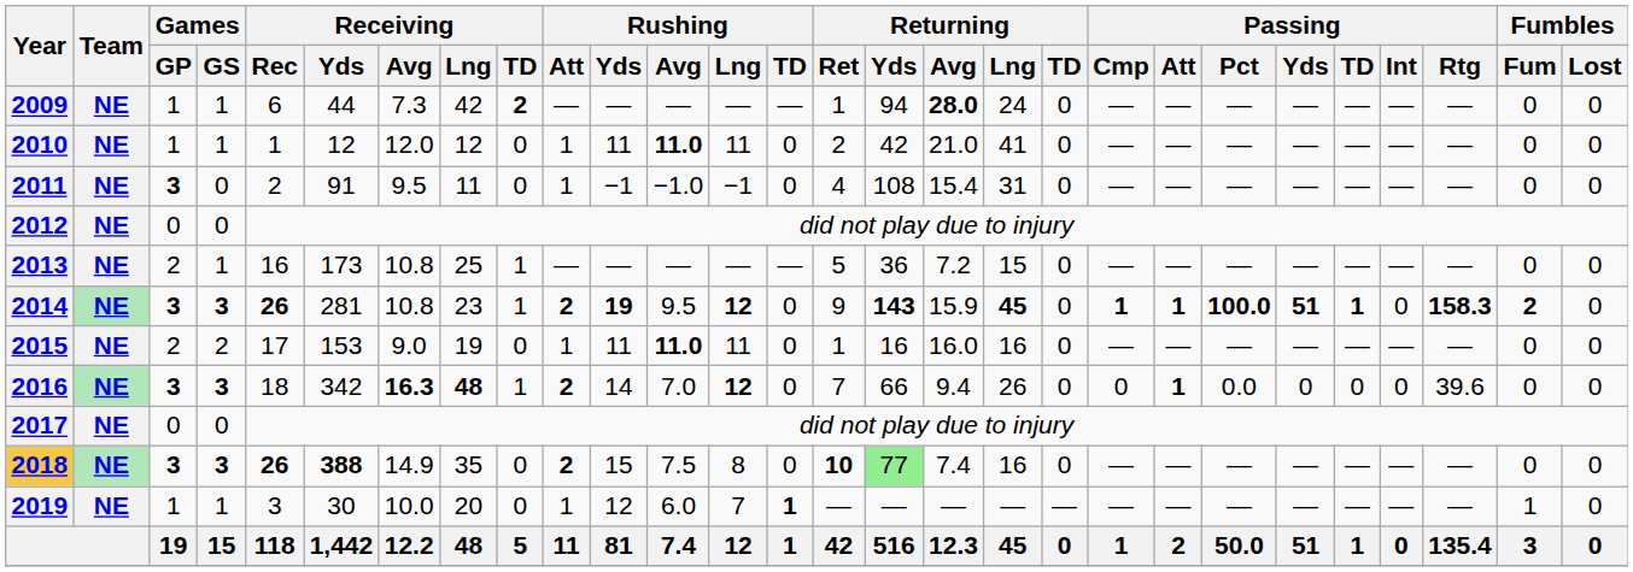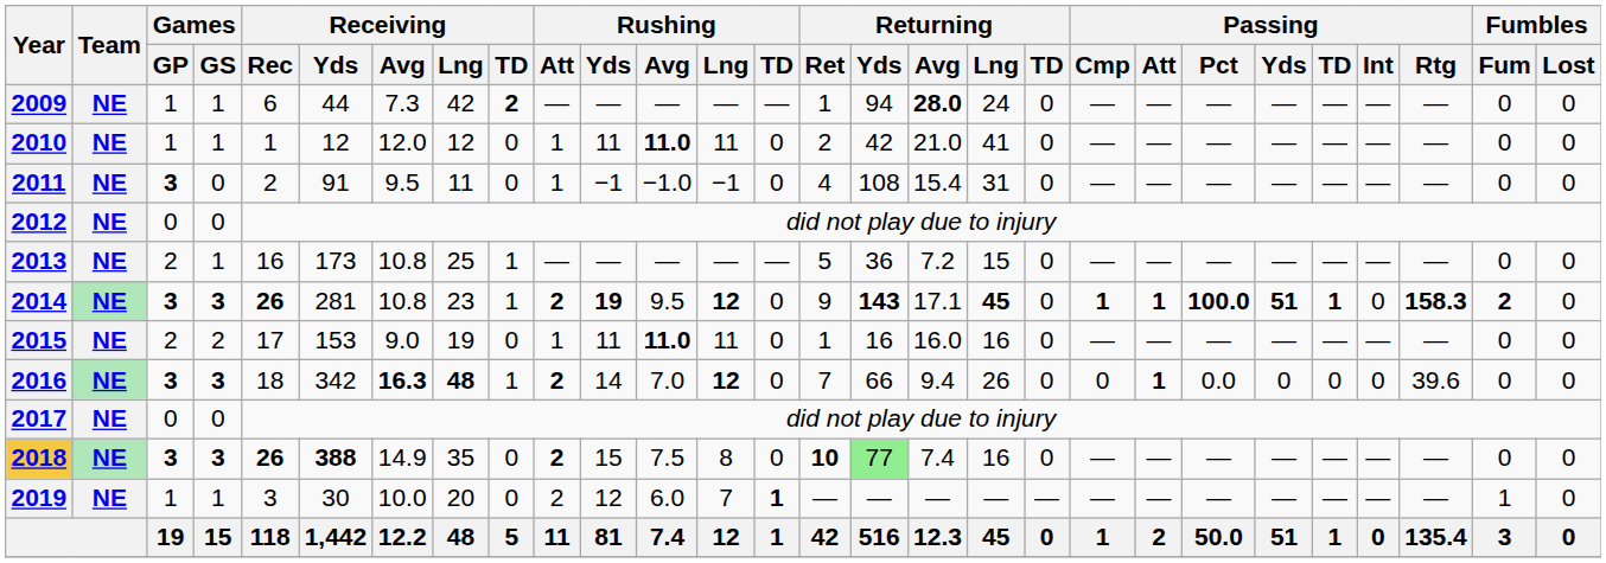2014 | Returning / Avg: 15.9 -> 17.1
2019 | Rushing / Att: 1 -> 2
